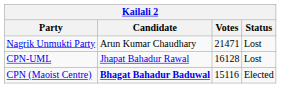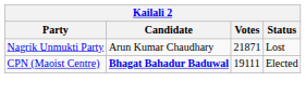Nagrik Unmukti Party | Votes: 21471 -> 21871
- row: CPN-UML | Jhapat Bahadur Rawal | 16128 | Lost
CPN (Maoist Centre) | Votes: 15116 -> 19111
